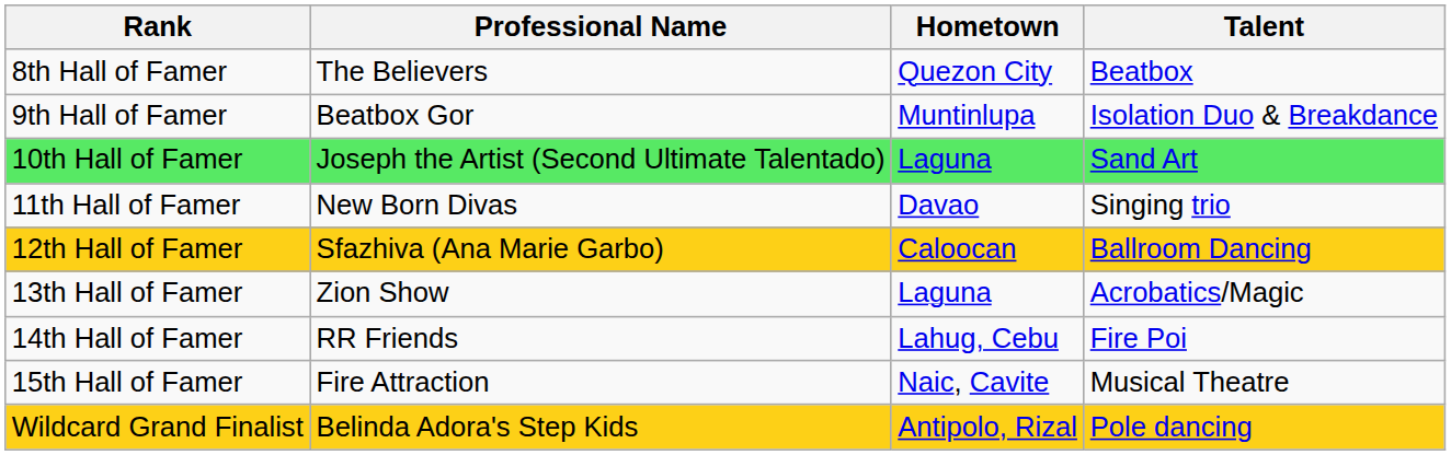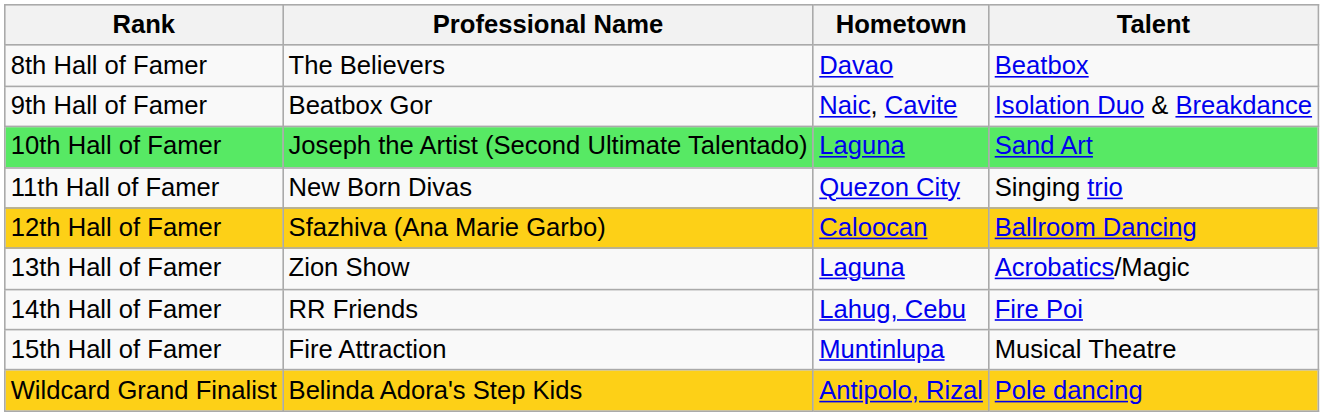8th Hall of Famer | Hometown: Quezon City -> Davao
9th Hall of Famer | Hometown: Muntinlupa -> Naic, Cavite
11th Hall of Famer | Hometown: Davao -> Quezon City
15th Hall of Famer | Hometown: Naic, Cavite -> Muntinlupa
